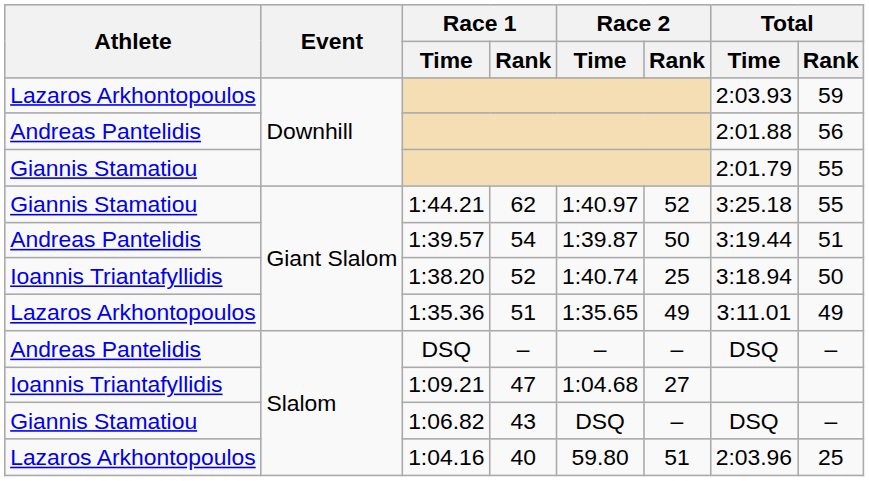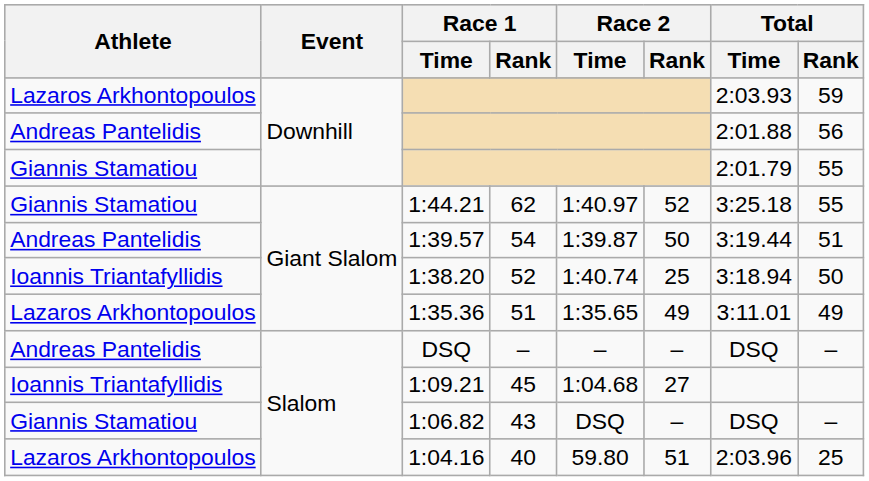1:09.21 | Race 1 / Rank: 47 -> 45
